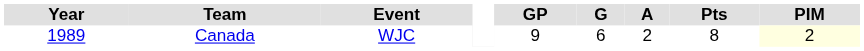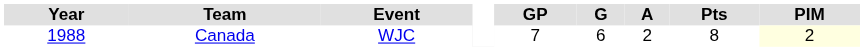Canada | Year: 1989 -> 1988
Canada | GP: 9 -> 7
